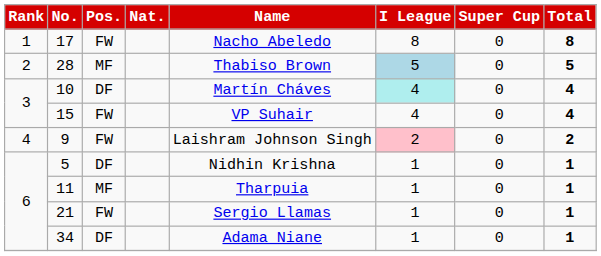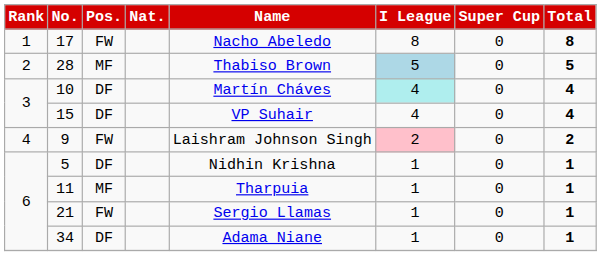15 | Pos.: FW -> DF
